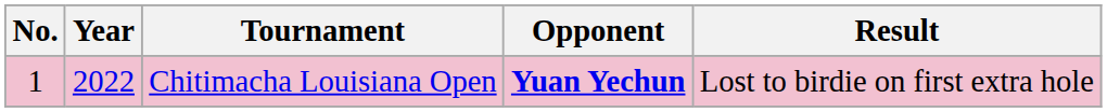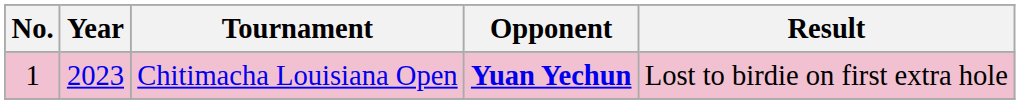Chitimacha Louisiana Open | Year: 2022 -> 2023
